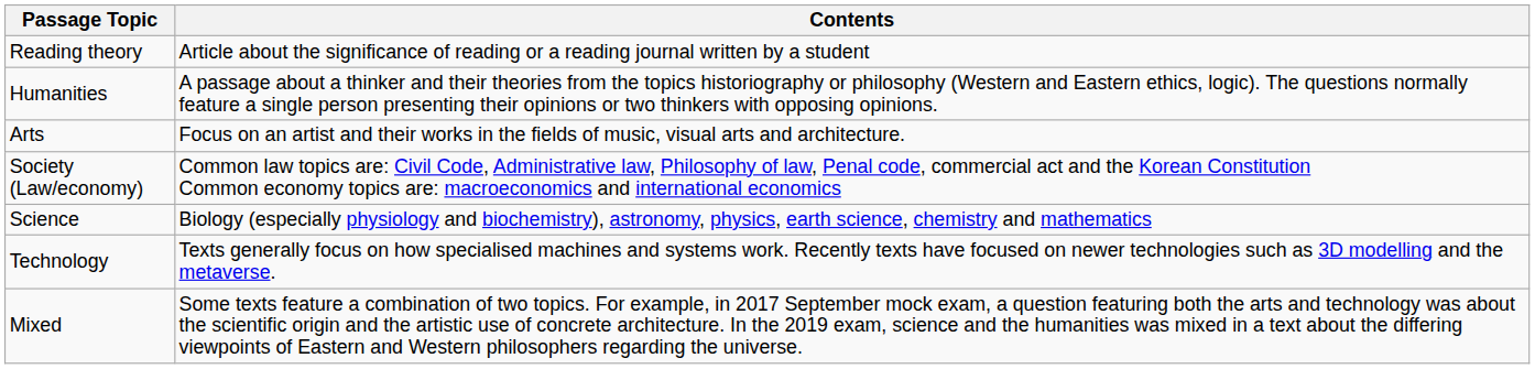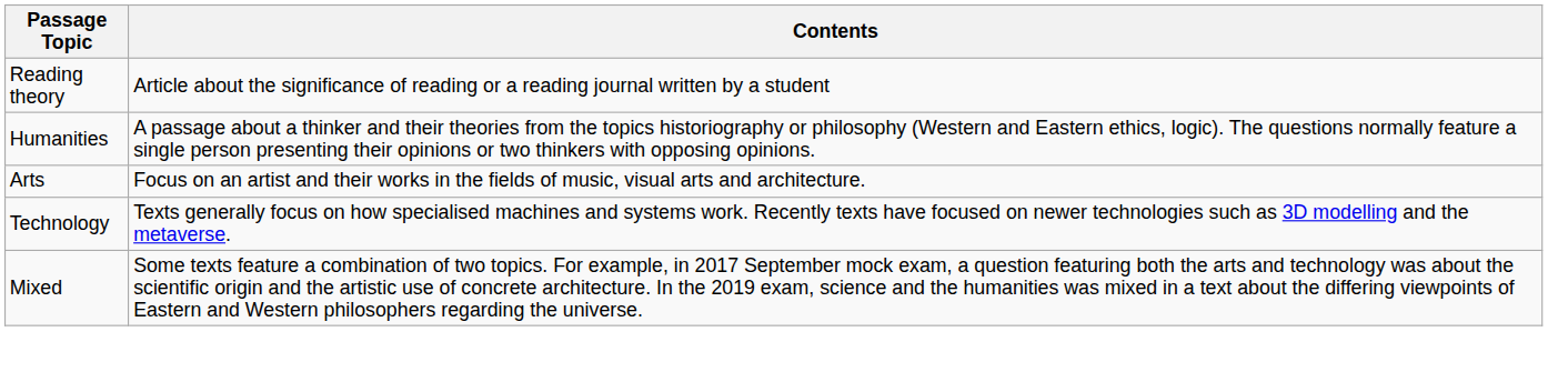- row: Society (Law/economy) | Common law topics are: Civil Code, Administrative law, Philosophy of law, Penal code, commercial act and the Korean Constitution Common economy topics are: macroeconomics and international economics
- row: Science | Biology (especially physiology and biochemistry), astronomy, physics, earth science, chemistry and mathematics
